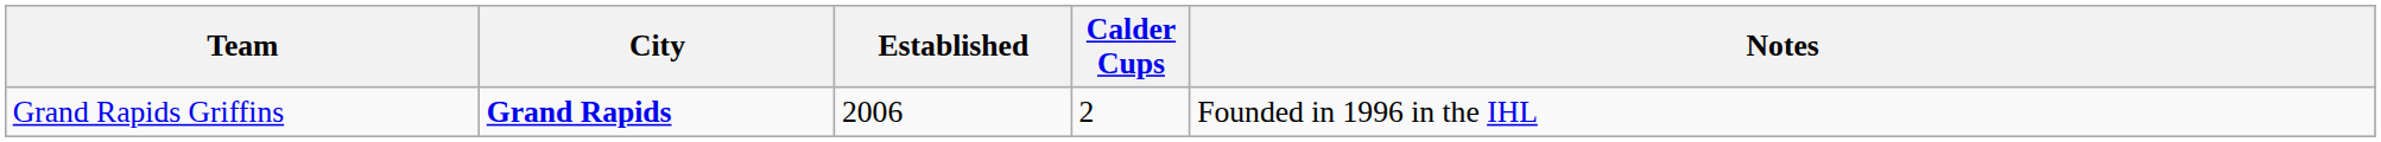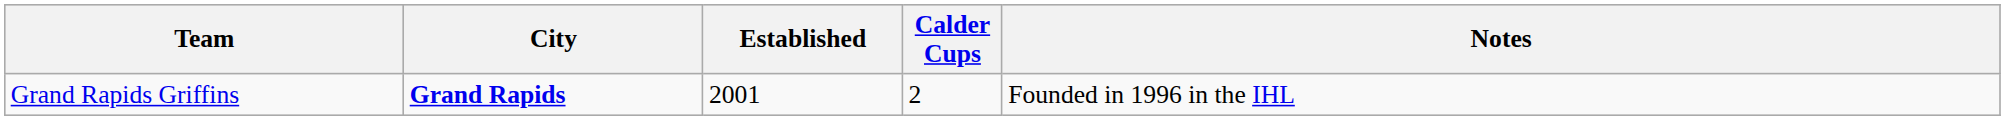Grand Rapids Griffins | Established: 2006 -> 2001
